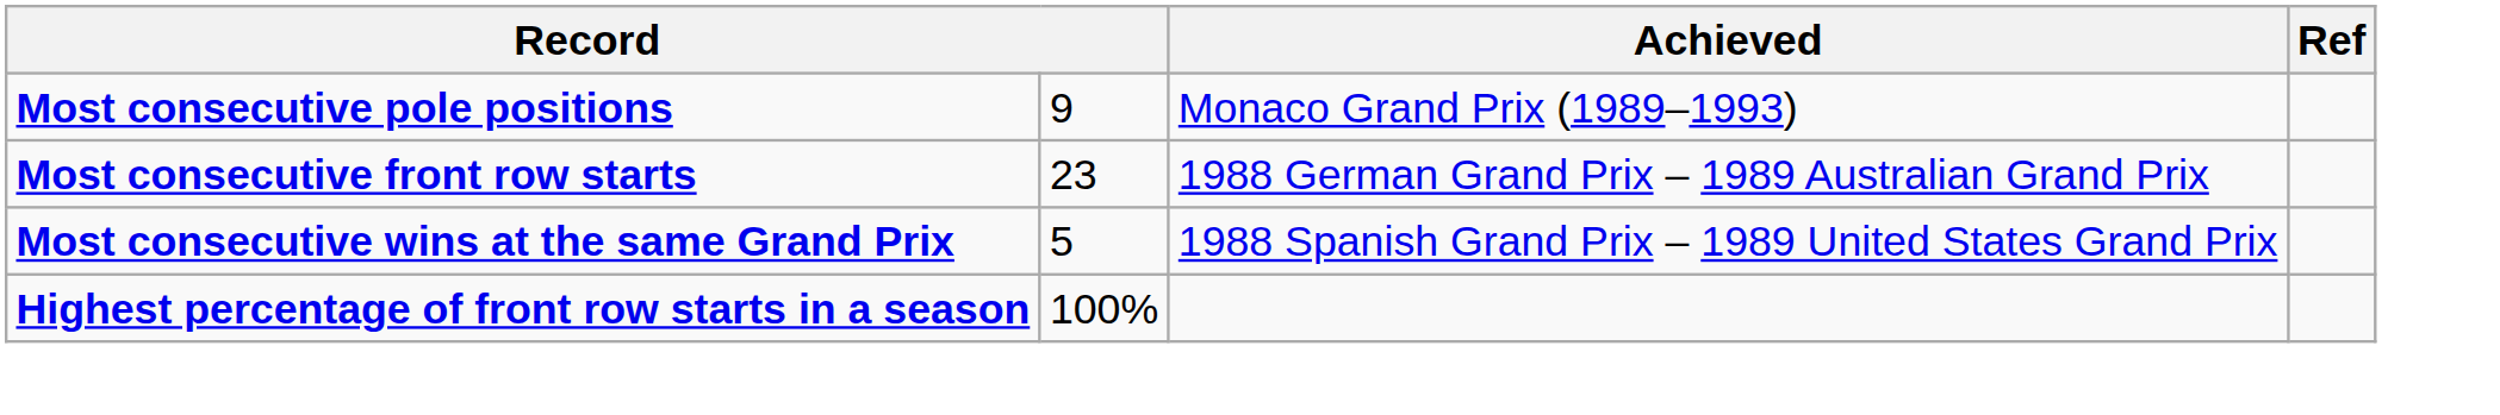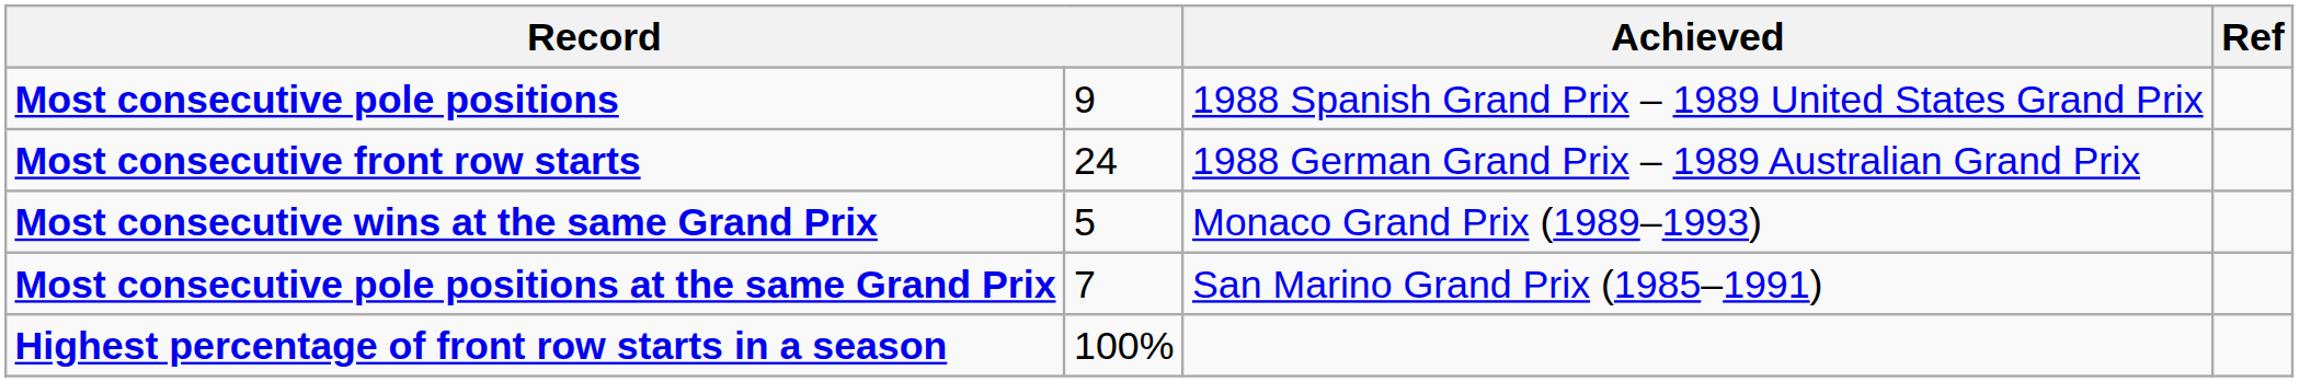Most consecutive pole positions | Achieved: Monaco Grand Prix (1989–1993) -> 1988 Spanish Grand Prix – 1989 United States Grand Prix
Most consecutive front row starts | column 2: 23 -> 24
Most consecutive wins at the same Grand Prix | Achieved: 1988 Spanish Grand Prix – 1989 United States Grand Prix -> Monaco Grand Prix (1989–1993)
+ row: Most consecutive pole positions at the same Grand Prix | 7 | San Marino Grand Prix (1985–1991)
